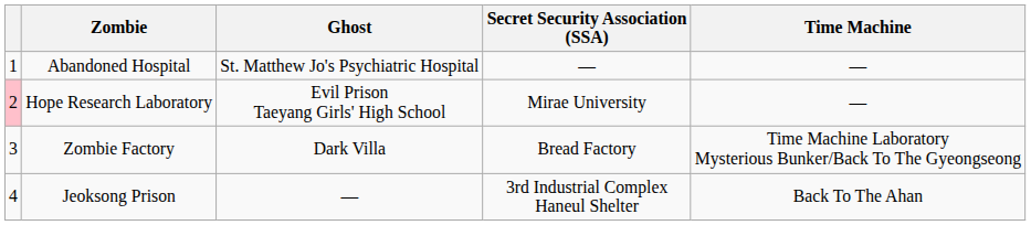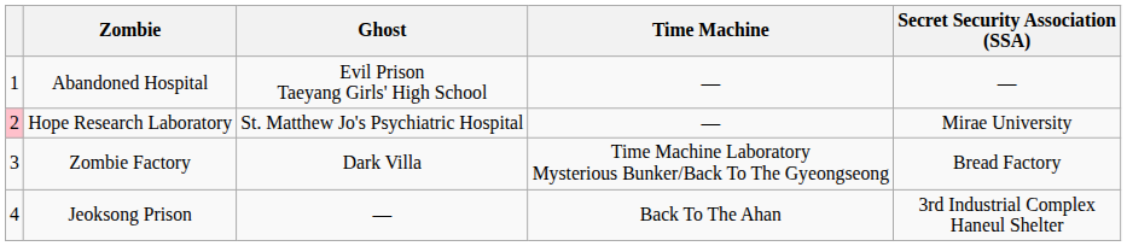columns swapped: Secret Security Association (SSA) <-> Time Machine
Abandoned Hospital | Ghost: St. Matthew Jo's Psychiatric Hospital -> Evil Prison Taeyang Girls' High School
Hope Research Laboratory | Ghost: Evil Prison Taeyang Girls' High School -> St. Matthew Jo's Psychiatric Hospital
